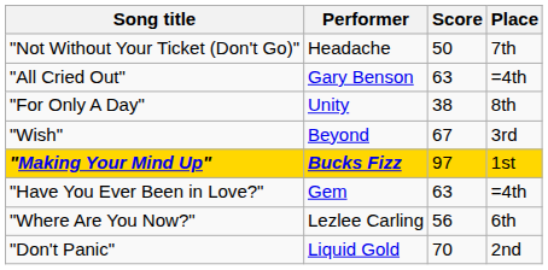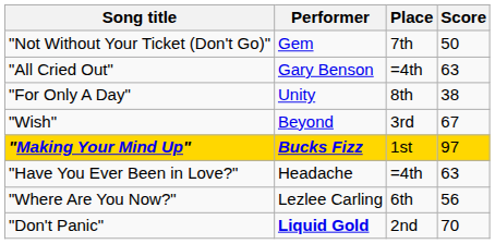columns swapped: Place <-> Score
"Not Without Your Ticket (Don't Go)" | Performer: Headache -> Gem
"Have You Ever Been in Love?" | Performer: Gem -> Headache
"Don't Panic" | Performer: normal -> bold
